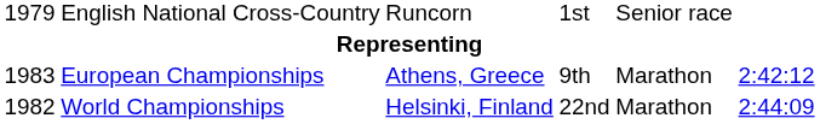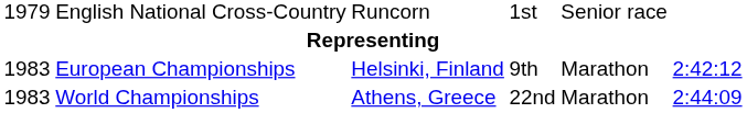European Championships | column 3: Athens, Greece -> Helsinki, Finland
World Championships | column 1: 1982 -> 1983
World Championships | column 3: Helsinki, Finland -> Athens, Greece
